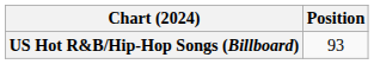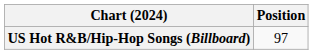US Hot R&B/Hip-Hop Songs (Billboard) | Position: 93 -> 97
